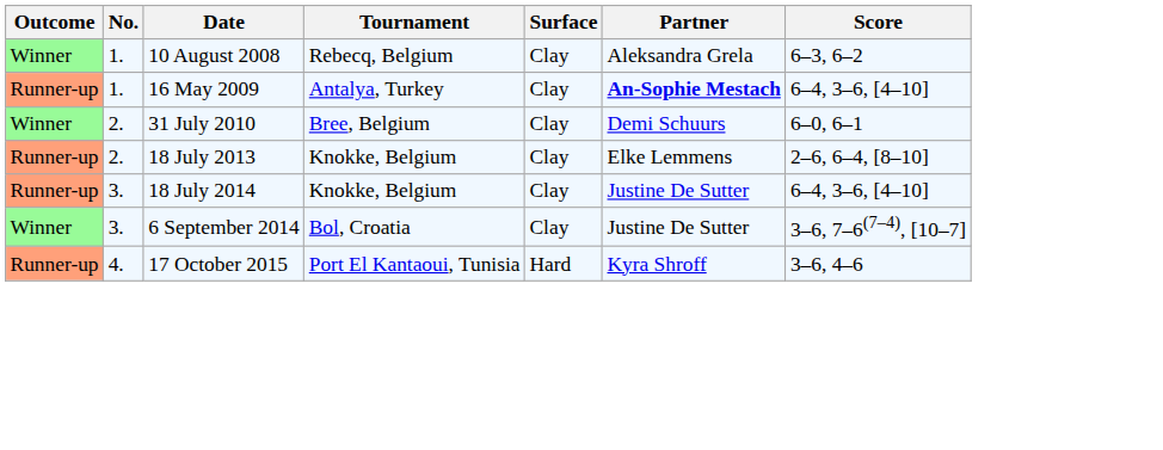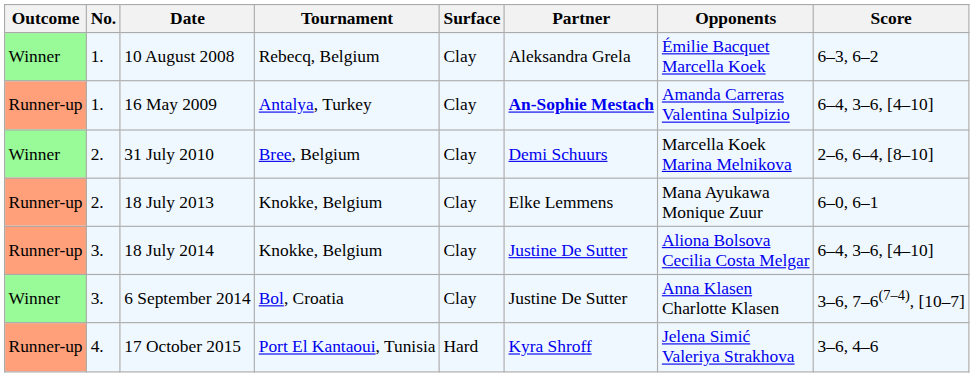+ column: Opponents | Émilie Bacquet Marcella Koek | Amanda Carreras Valentina Sulpizio | Marcella Koek Marina Melnikova | Mana Ayukawa Monique Zuur | Aliona Bolsova Cecilia Costa Melgar | Anna Klasen Charlotte Klasen | Jelena Simić Valeriya Strakhova
31 July 2010 | Score: 6–0, 6–1 -> 2–6, 6–4, [8–10]
18 July 2013 | Score: 2–6, 6–4, [8–10] -> 6–0, 6–1
